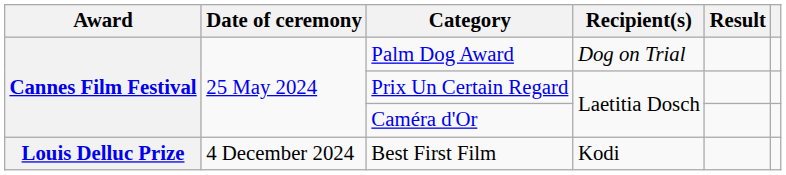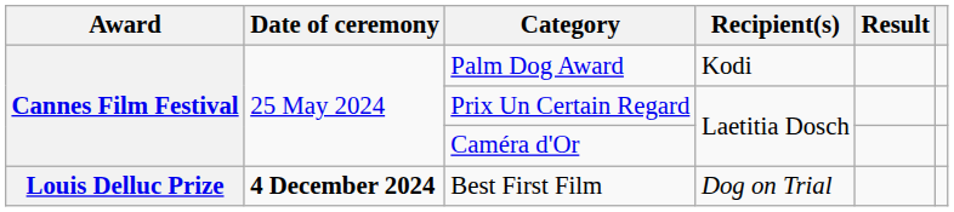Palm Dog Award | Recipient(s): Dog on Trial -> Kodi
Best First Film | Date of ceremony: normal -> bold
Best First Film | Recipient(s): Kodi -> Dog on Trial
